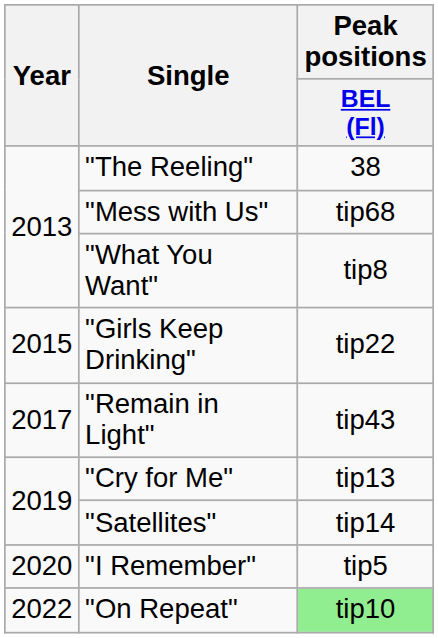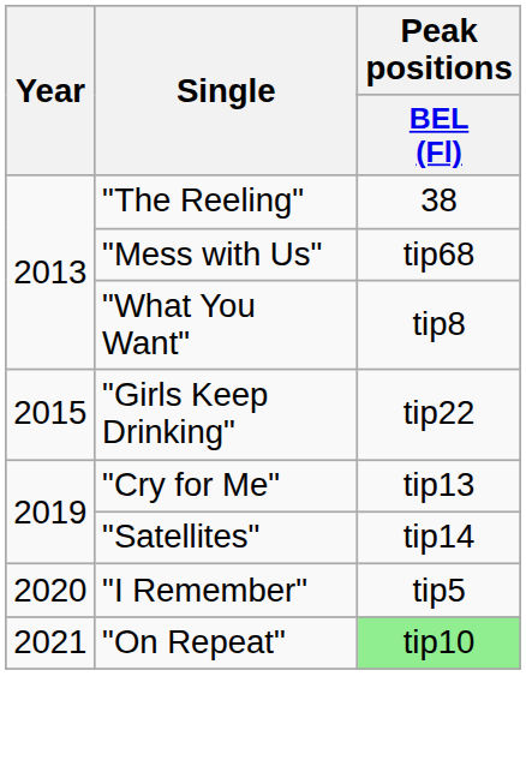- row: 2017 | "Remain in Light" | tip43
"On Repeat" | Year: 2022 -> 2021
